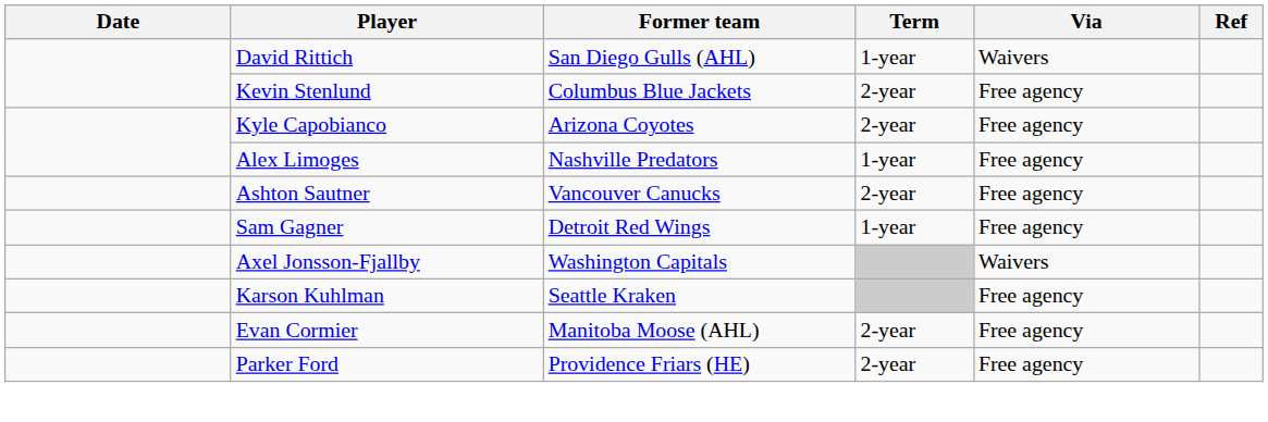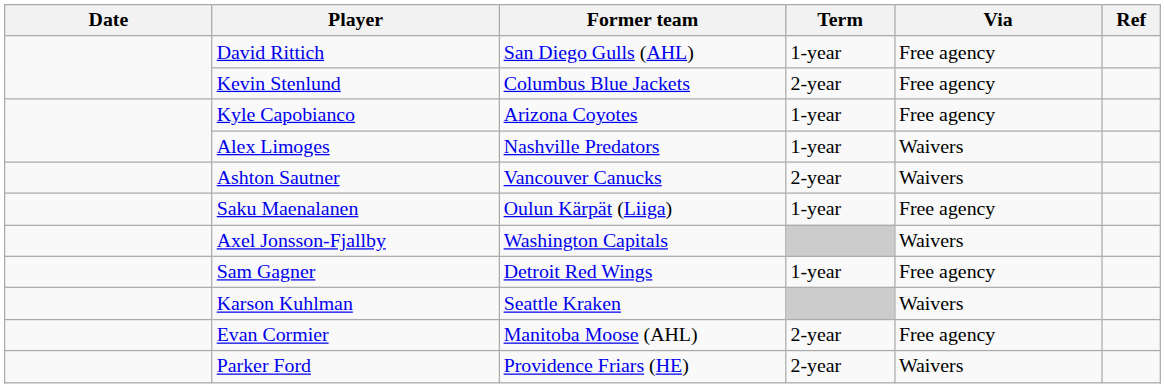David Rittich | Via: Waivers -> Free agency
Kyle Capobianco | Term: 2-year -> 1-year
Alex Limoges | Via: Free agency -> Waivers
Ashton Sautner | Via: Free agency -> Waivers
+ row: Saku Maenalanen | Oulun Kärpät (Liiga) | 1-year | Free agency
rows swapped: Sam Gagner <-> Axel Jonsson-Fjallby
Karson Kuhlman | Via: Free agency -> Waivers
Parker Ford | Via: Free agency -> Waivers
